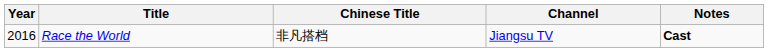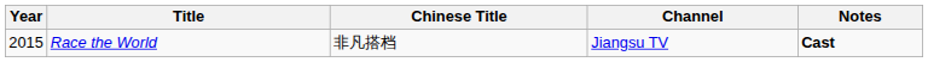Race the World | Year: 2016 -> 2015
